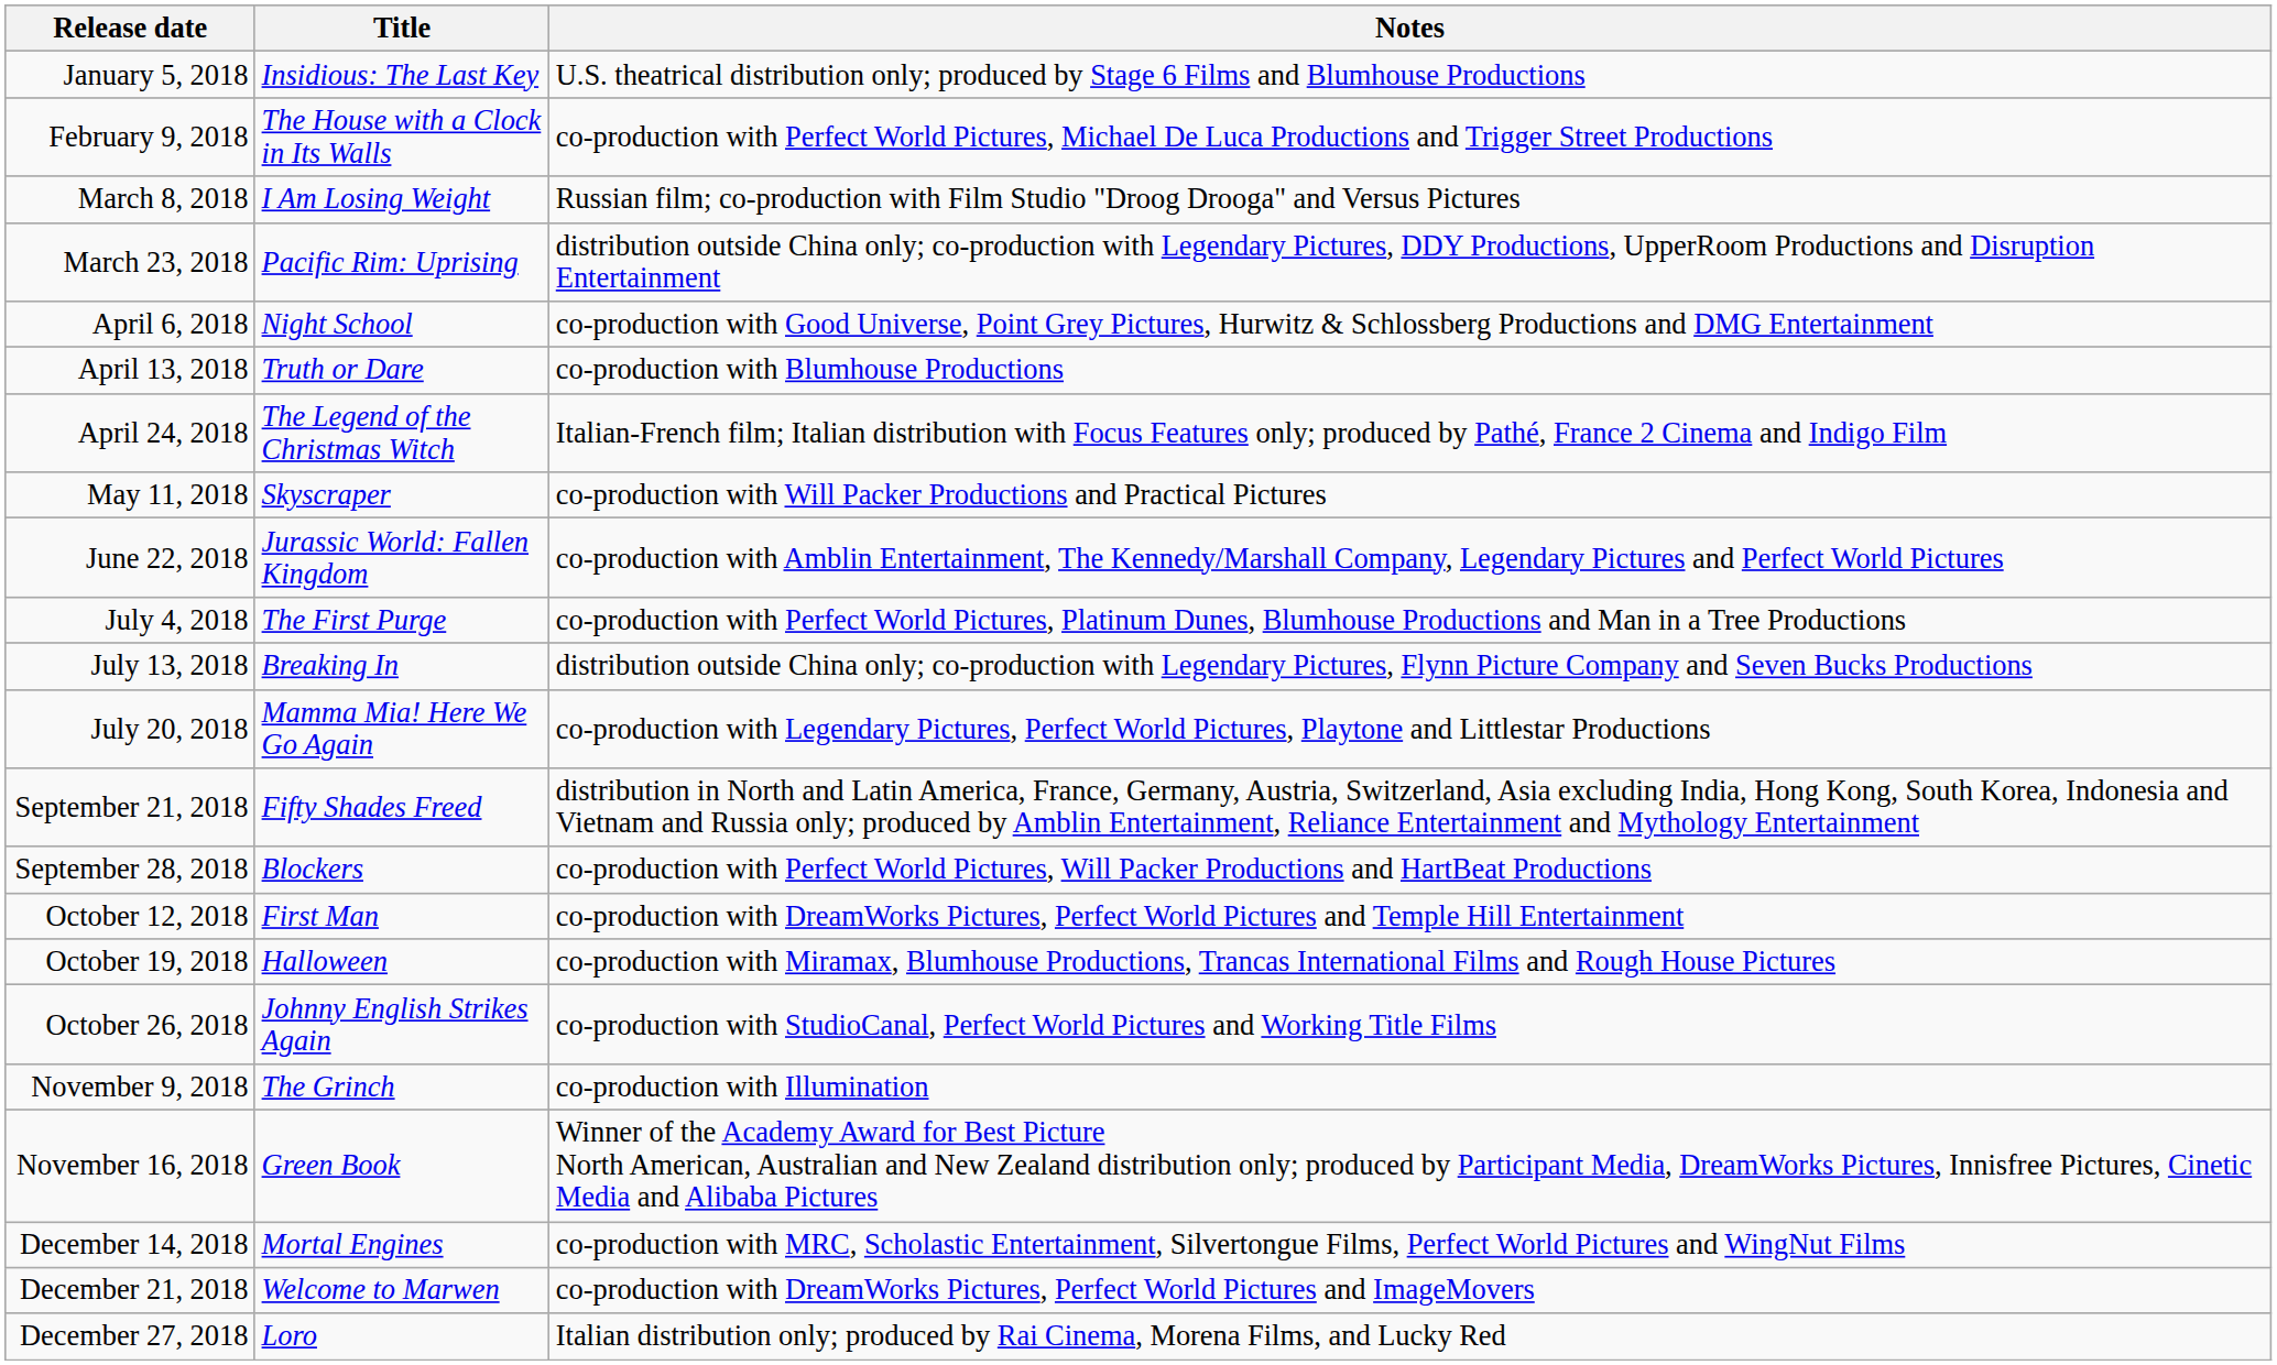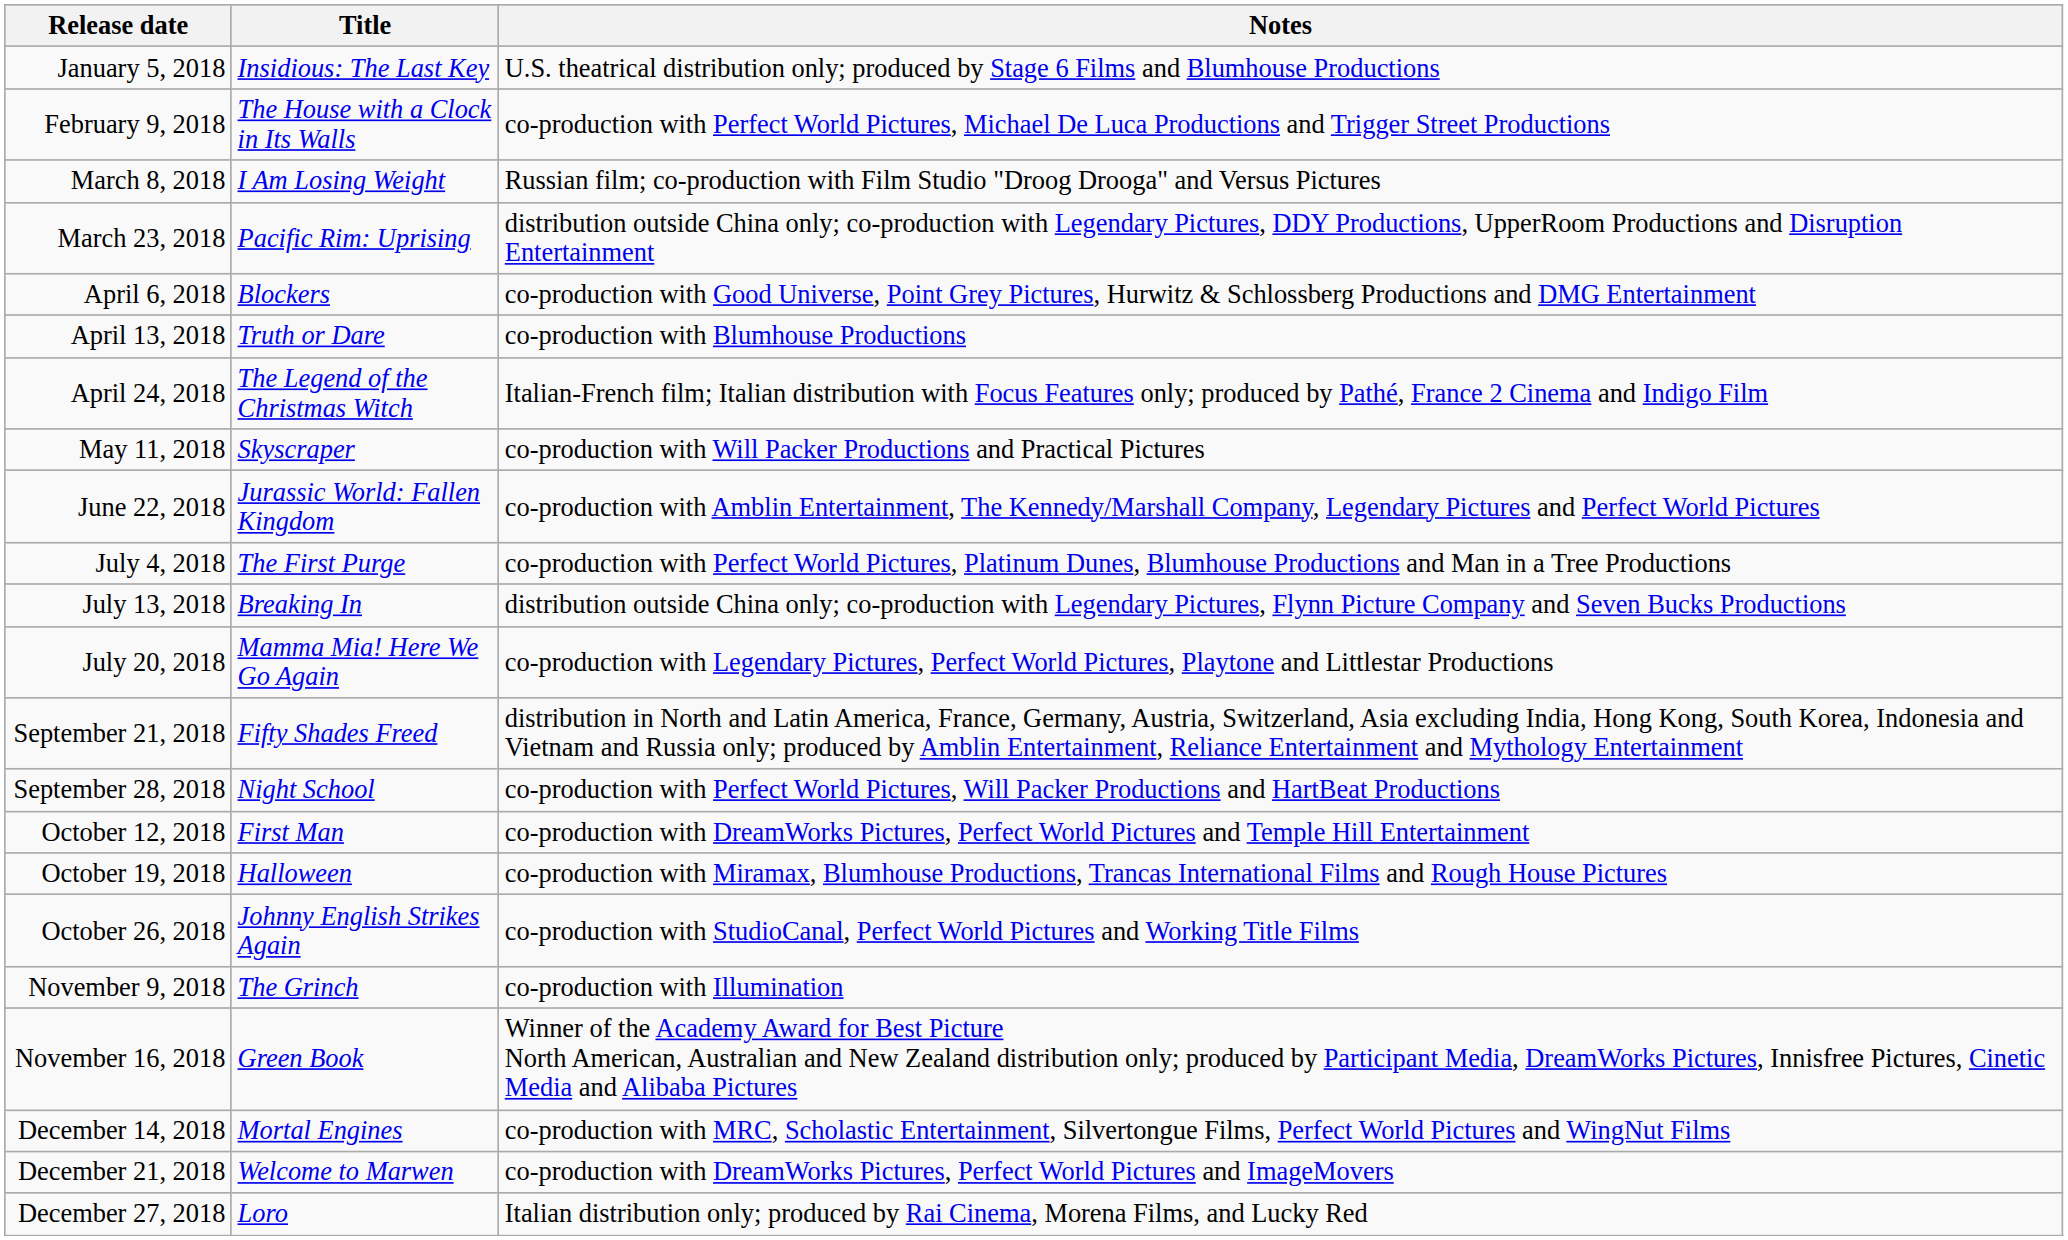April 6, 2018 | Title: Night School -> Blockers
September 28, 2018 | Title: Blockers -> Night School
